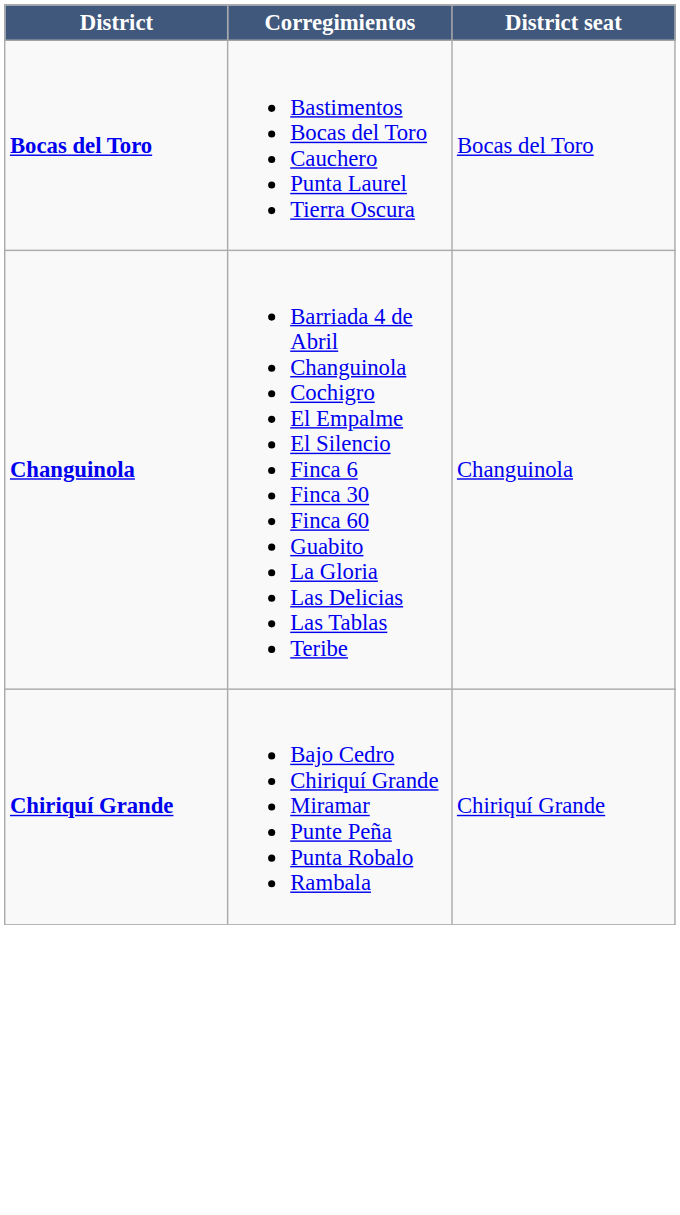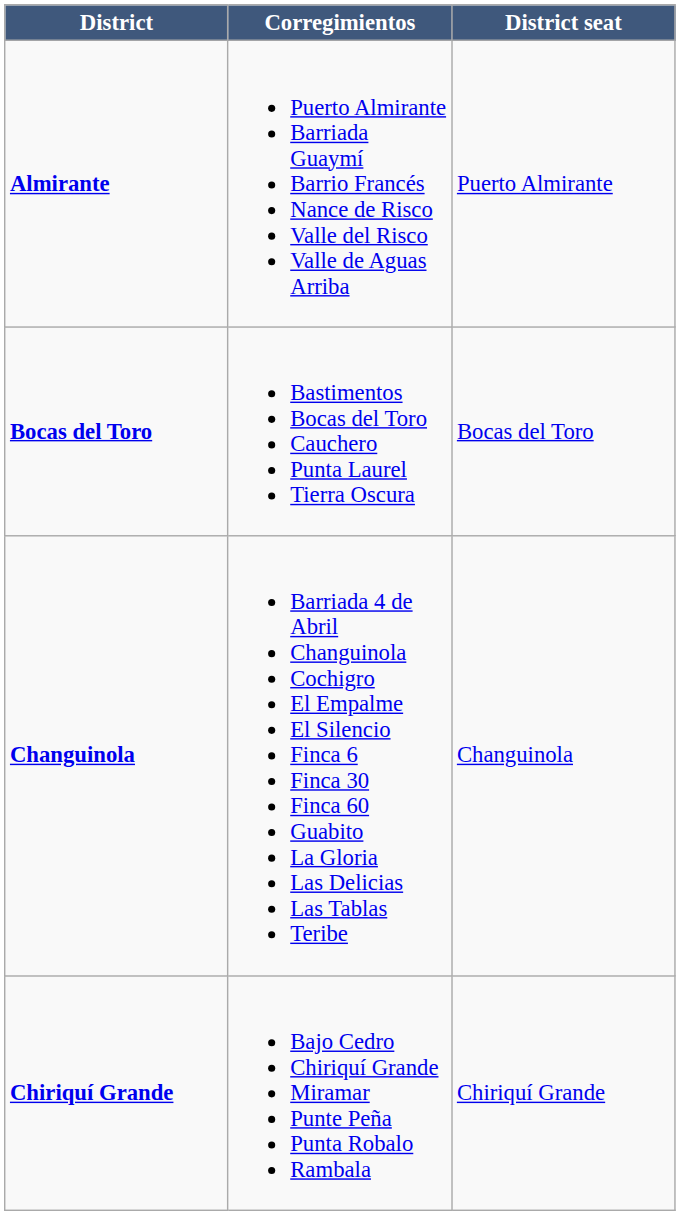+ row: Almirante | Puerto Almirante Barriada Guaymí Barrio Francés Nance de Risco Valle del Risco Valle de Aguas Arriba | Puerto Almirante
